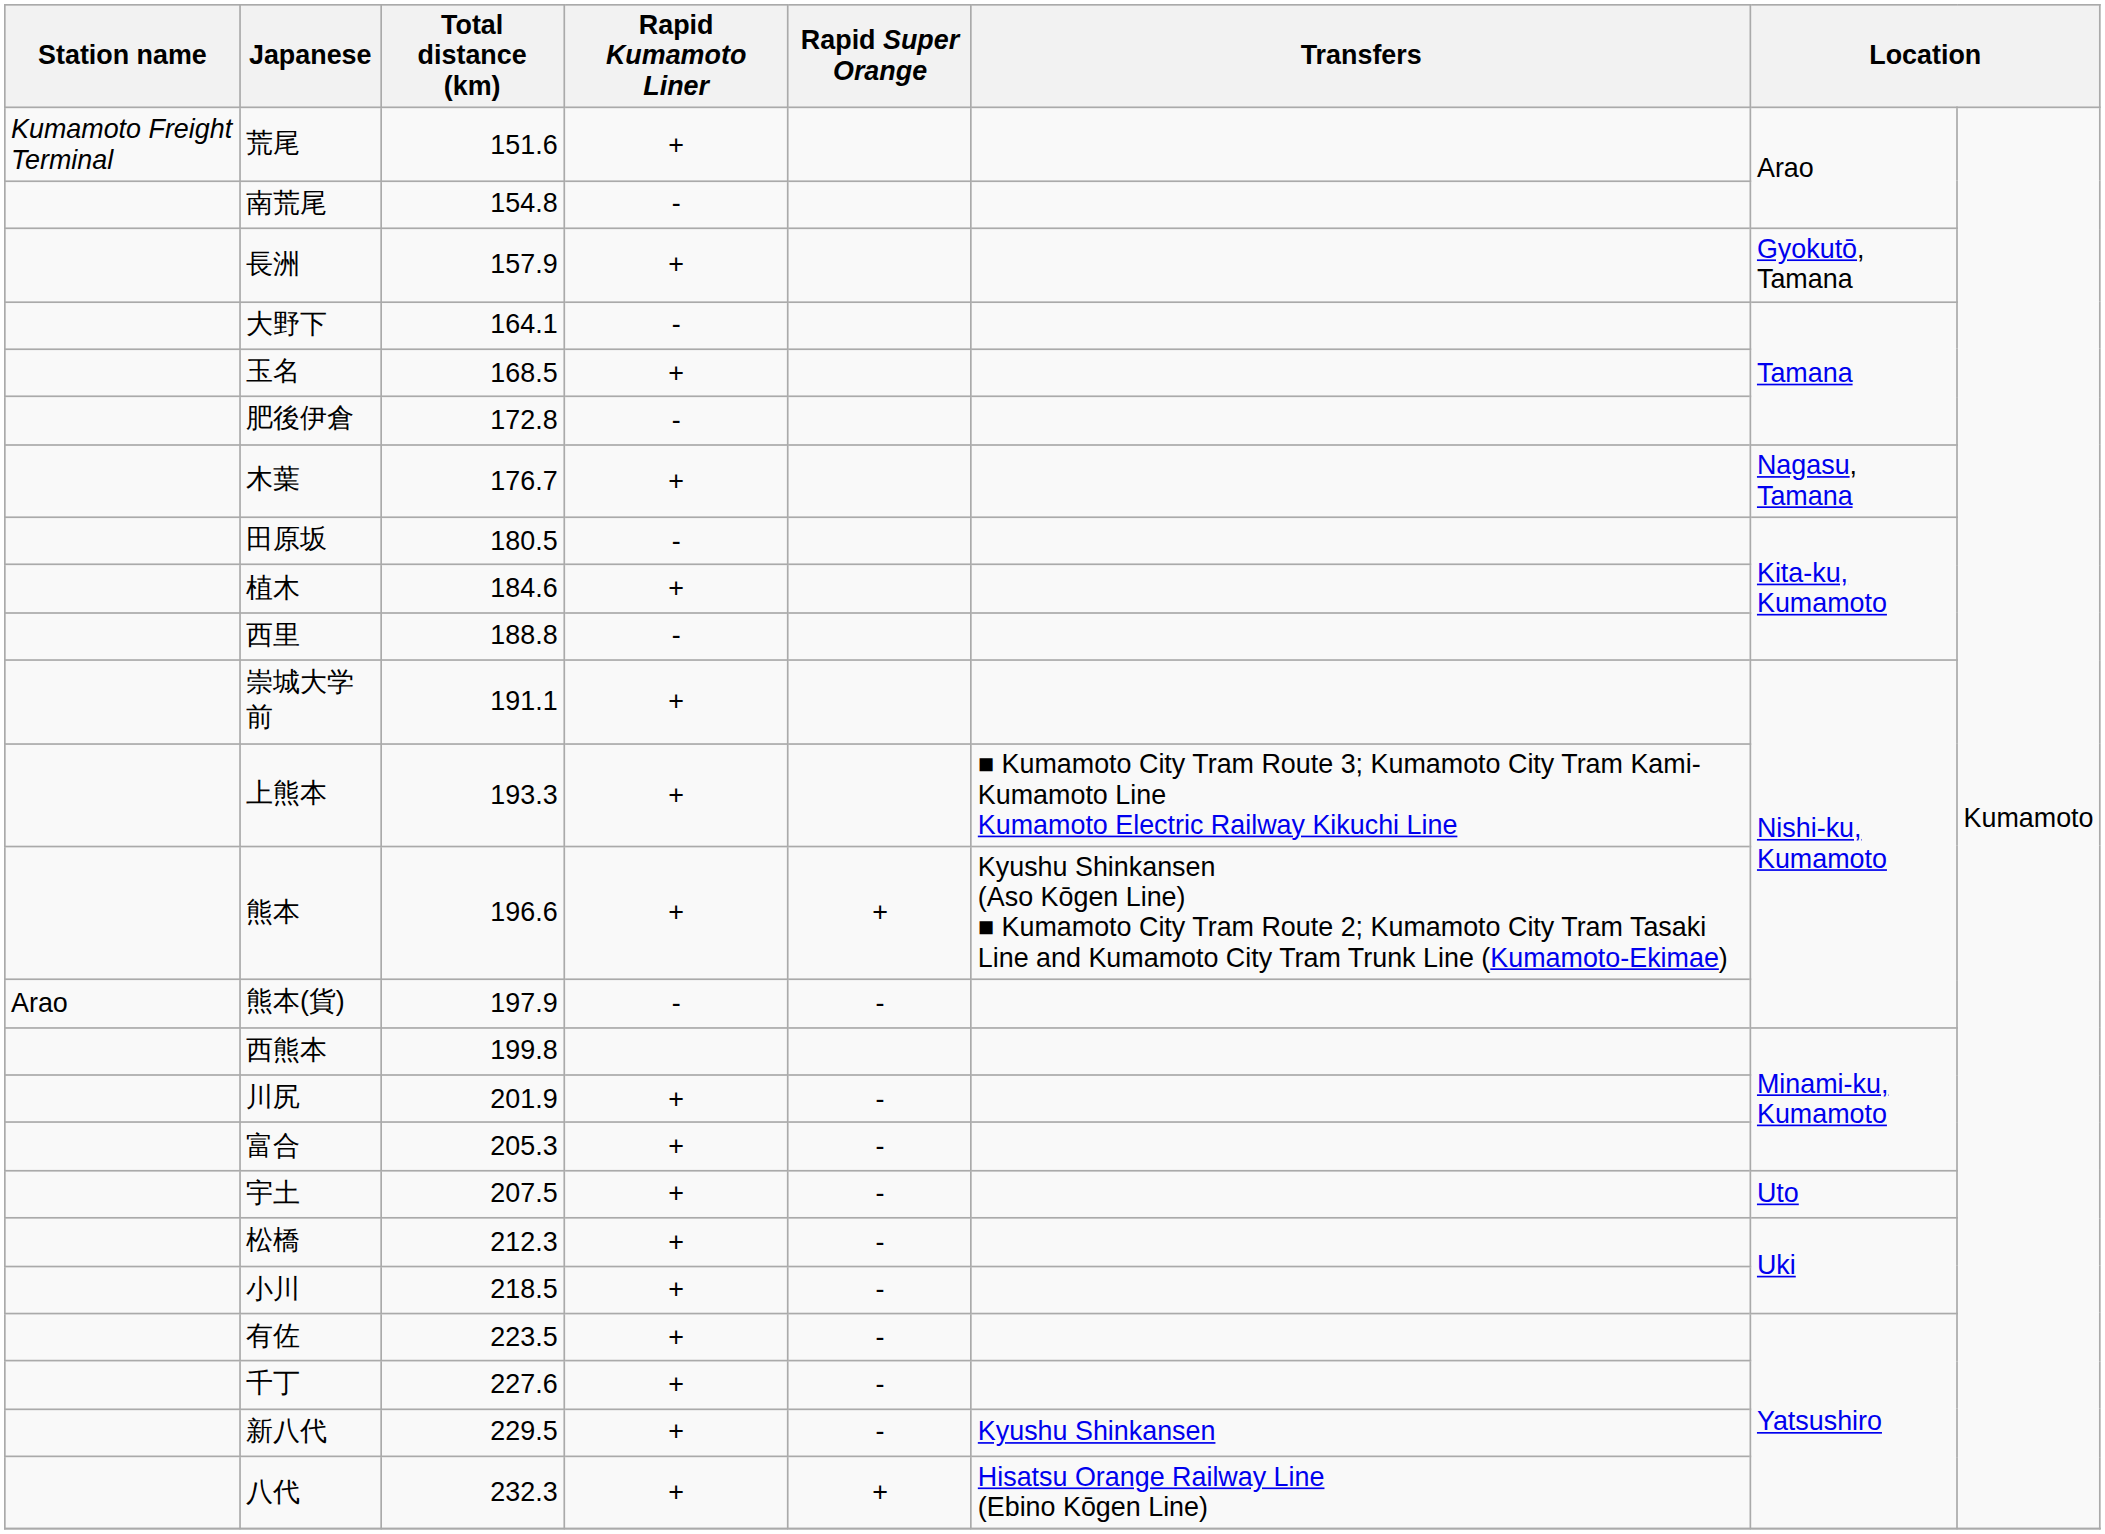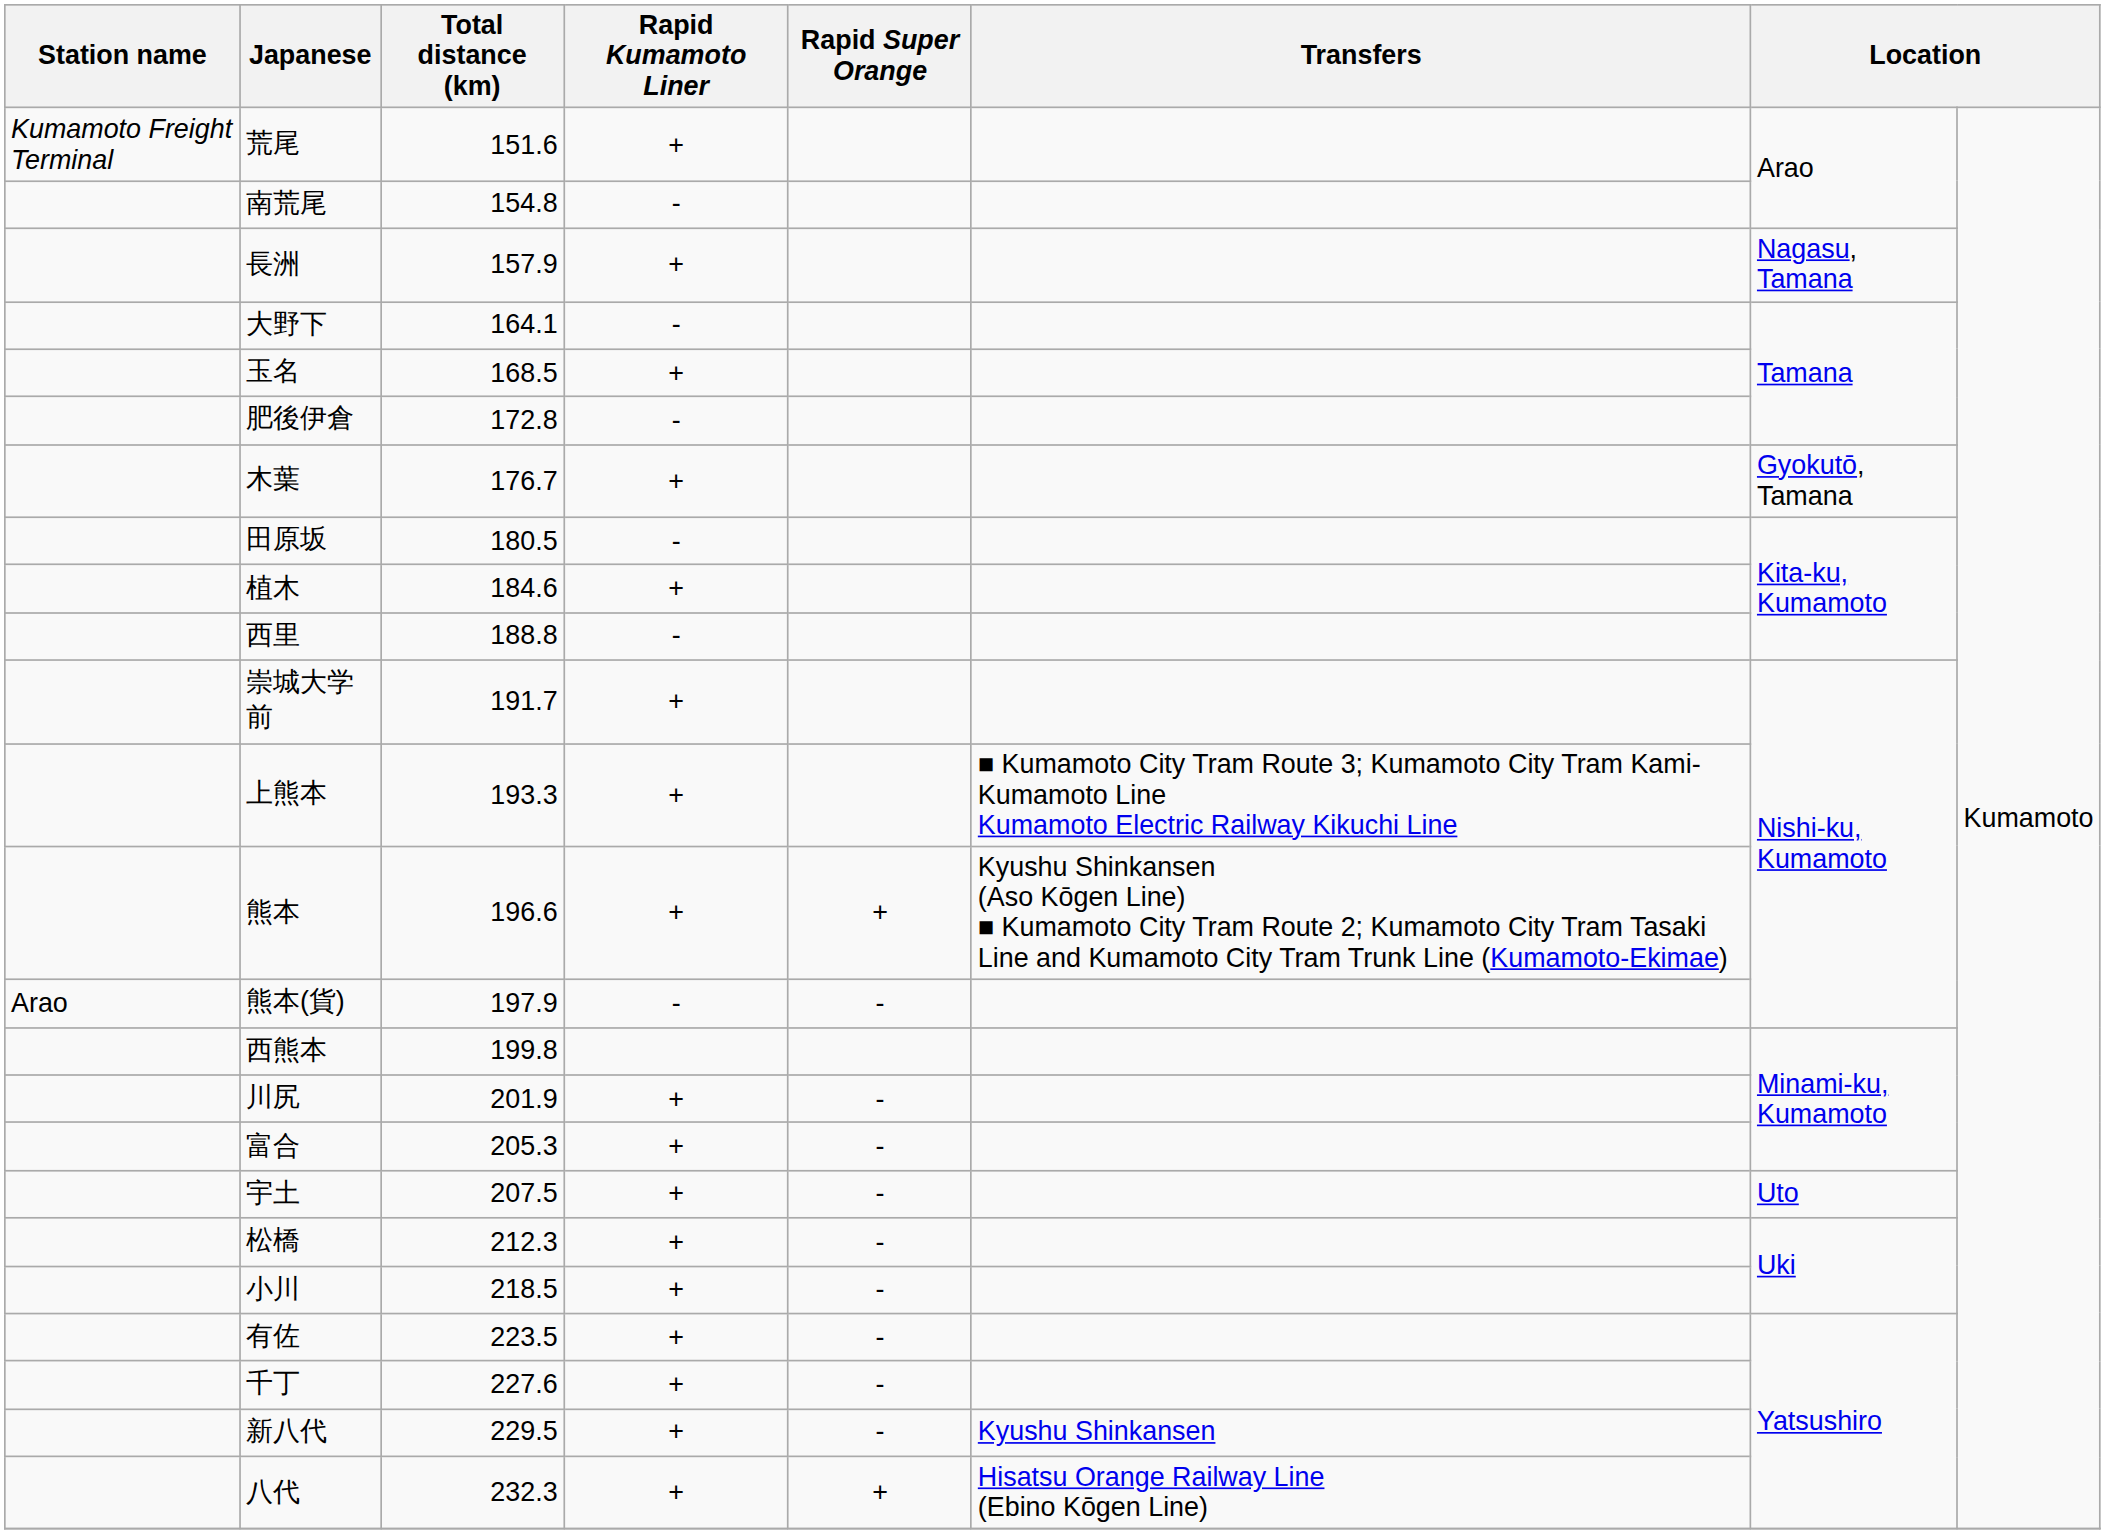長洲 | column 7: Gyokutō, Tamana -> Nagasu, Tamana
木葉 | column 7: Nagasu, Tamana -> Gyokutō, Tamana
崇城大学前 | Total distance (km): 191.1 -> 191.7
